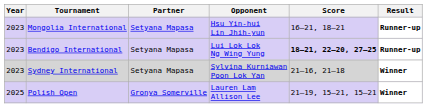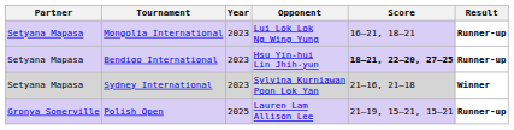columns swapped: Year <-> Partner
Mongolia International | Opponent: Hsu Yin-hui Lin Jhih-yun -> Lui Lok Lok Ng Wing Yung
Bendigo International | Opponent: Lui Lok Lok Ng Wing Yung -> Hsu Yin-hui Lin Jhih-yun
Polish Open | Result: Winner -> Runner-up
